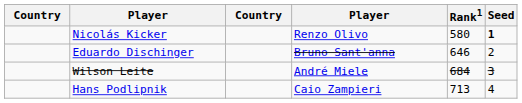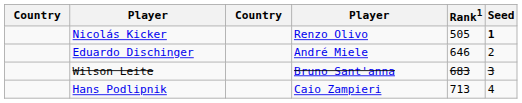Nicolás Kicker | Rank1: 580 -> 505
Eduardo Dischinger | column 4: Bruno Sant'anna -> André Miele
Wilson Leite | column 4: André Miele -> Bruno Sant'anna
Wilson Leite | Rank1: 684 -> 683
